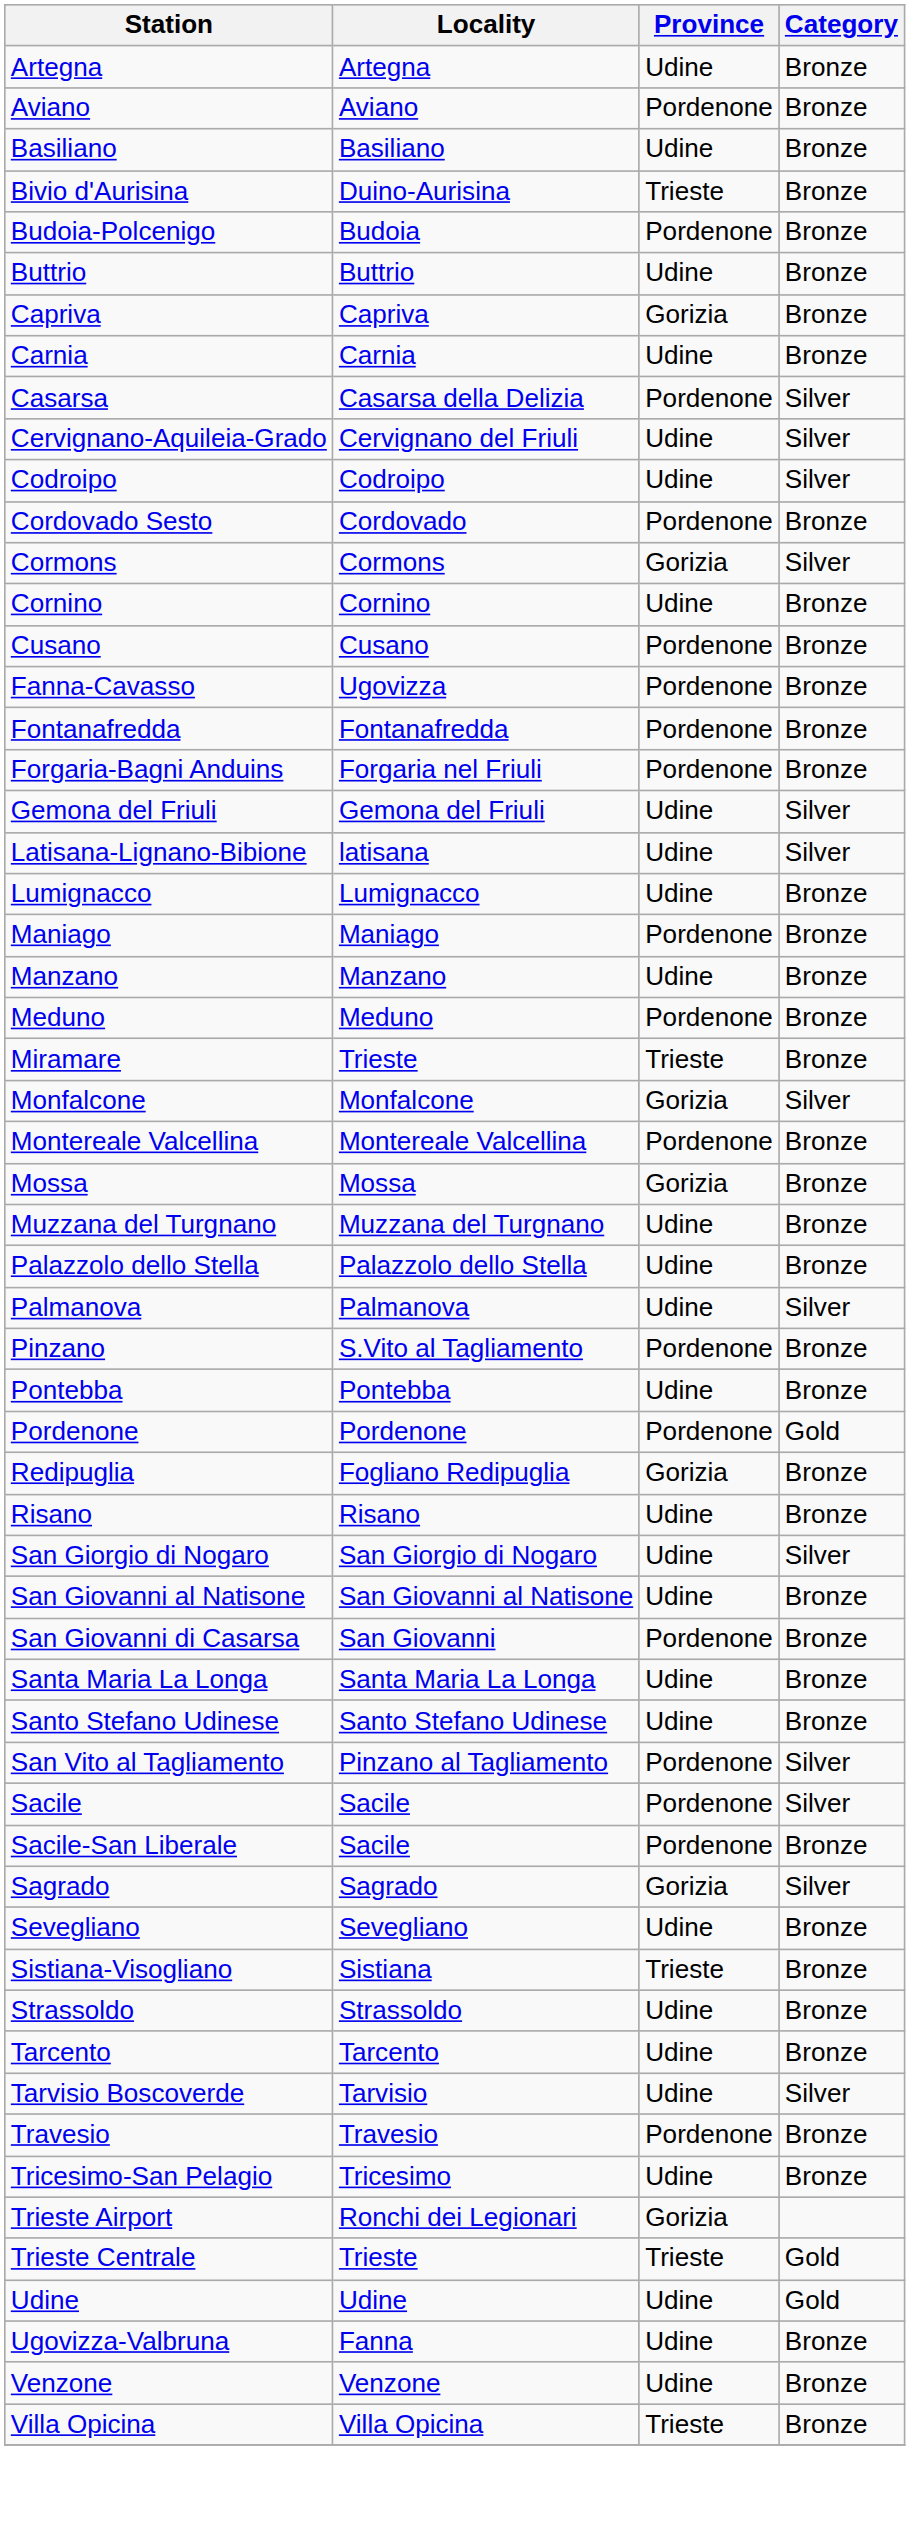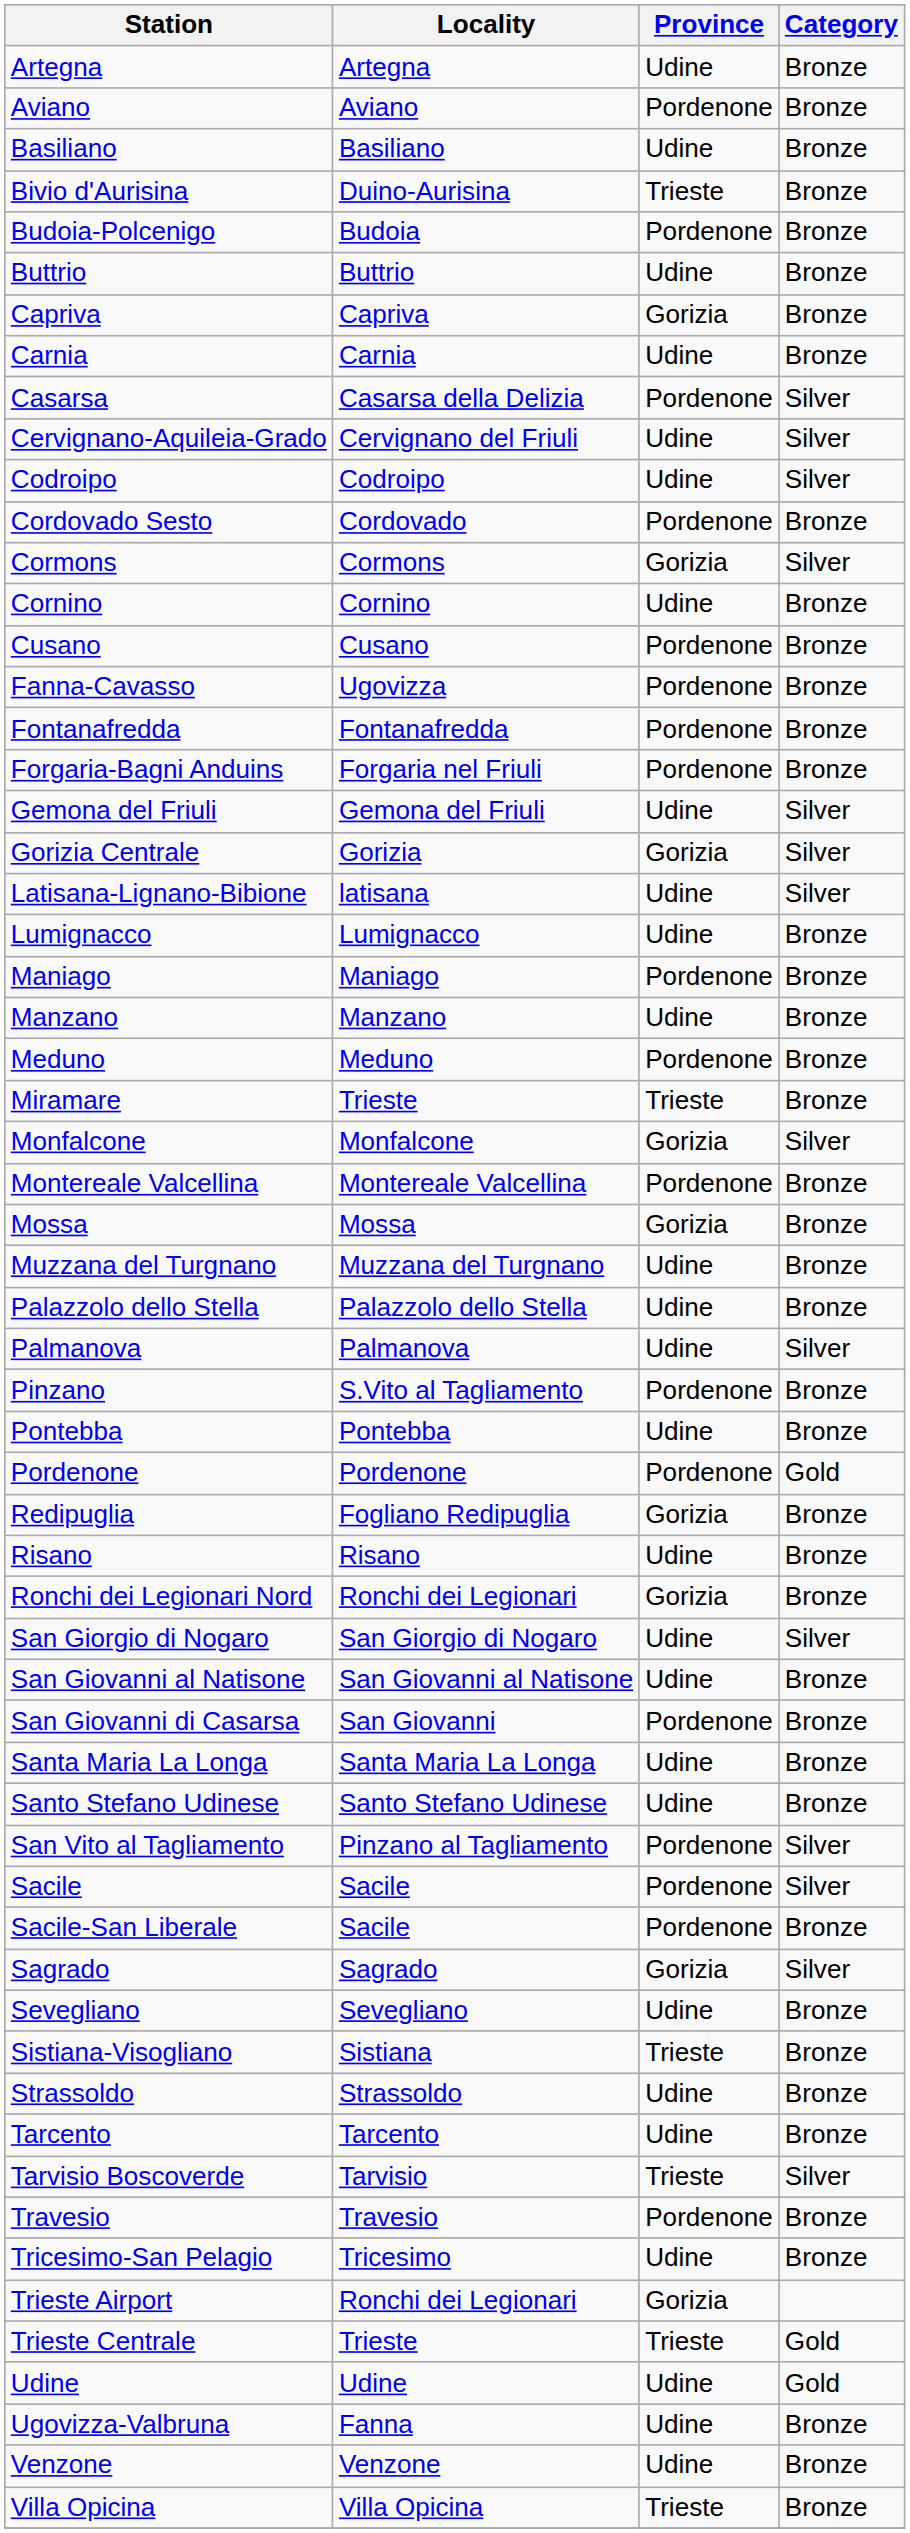+ row: Gorizia Centrale | Gorizia | Gorizia | Silver
+ row: Ronchi dei Legionari Nord | Ronchi dei Legionari | Gorizia | Bronze
Tarvisio Boscoverde | Province: Udine -> Trieste
